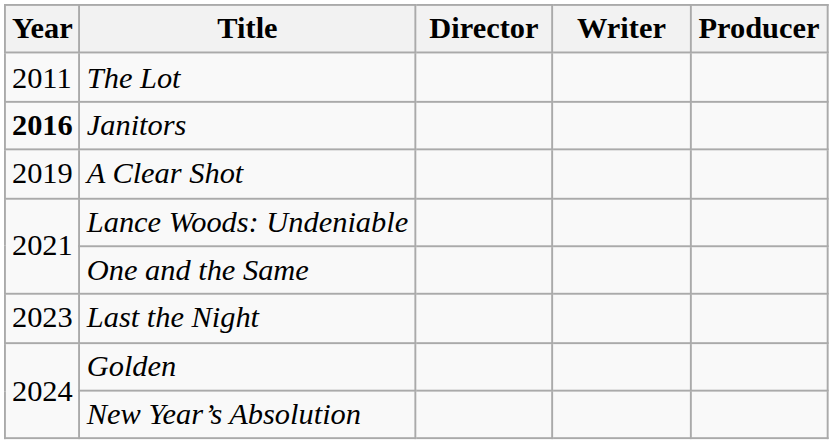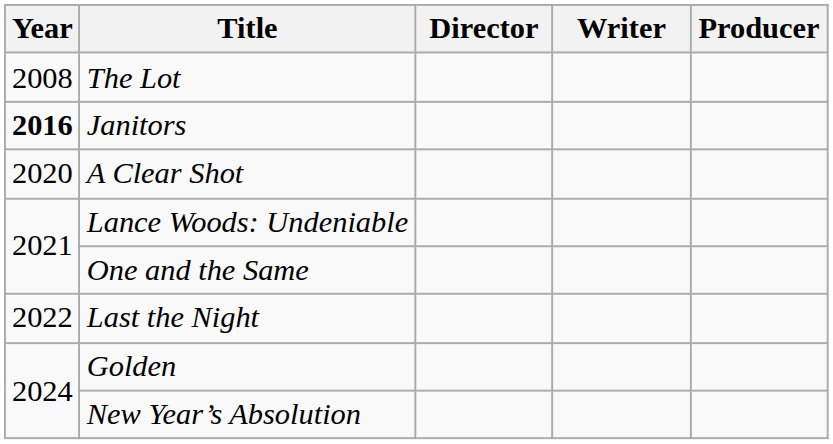The Lot | Year: 2011 -> 2008
A Clear Shot | Year: 2019 -> 2020
Last the Night | Year: 2023 -> 2022
